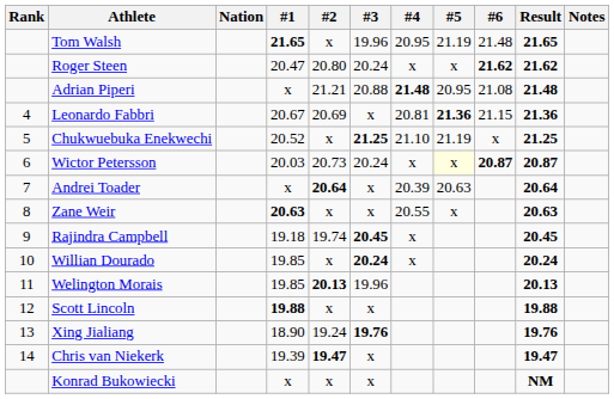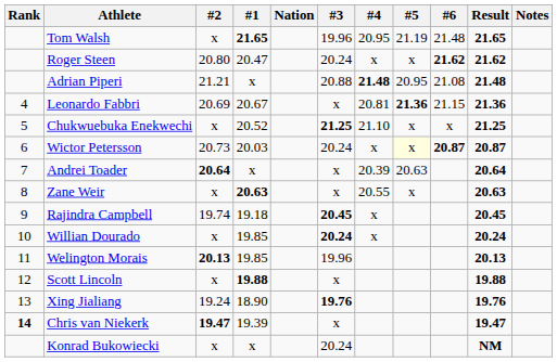columns swapped: Nation <-> #2
Chukwuebuka Enekwechi | #5: 21.19 -> x
Chris van Niekerk | Rank: normal -> bold
Konrad Bukowiecki | #3: x -> 20.24
